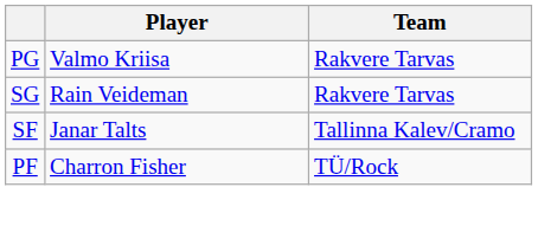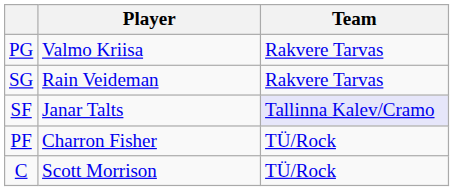SF | Team: no background -> lavender background
+ row: C | Scott Morrison | TÜ/Rock
